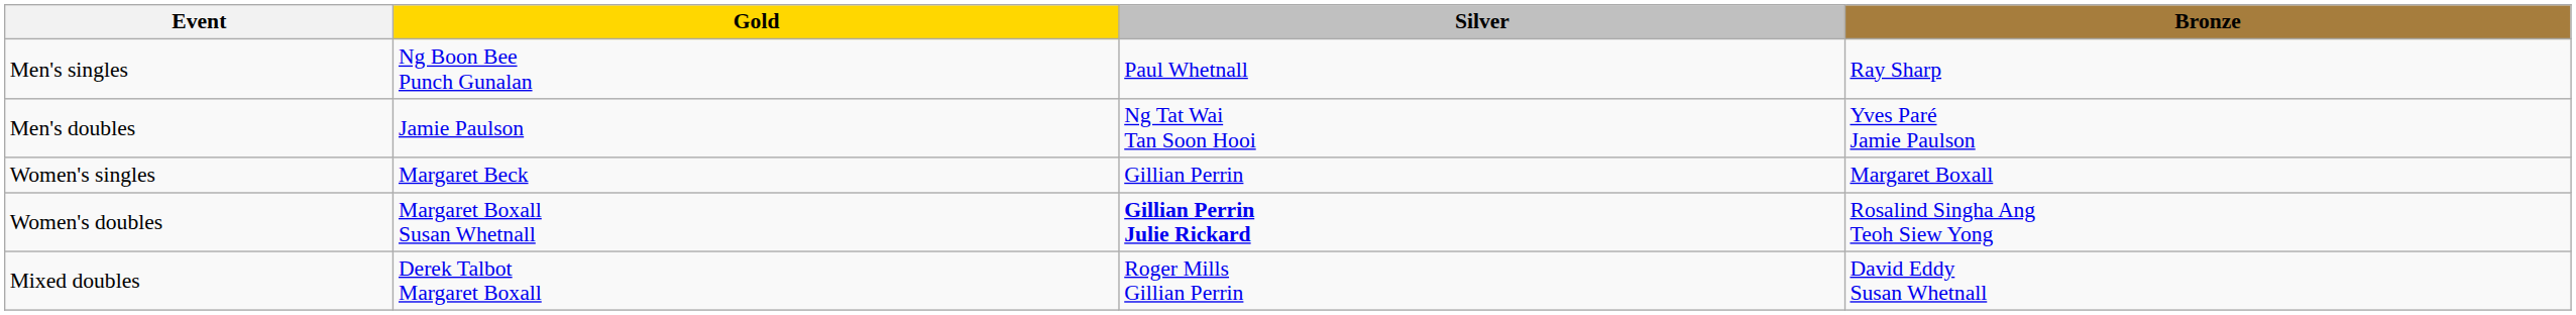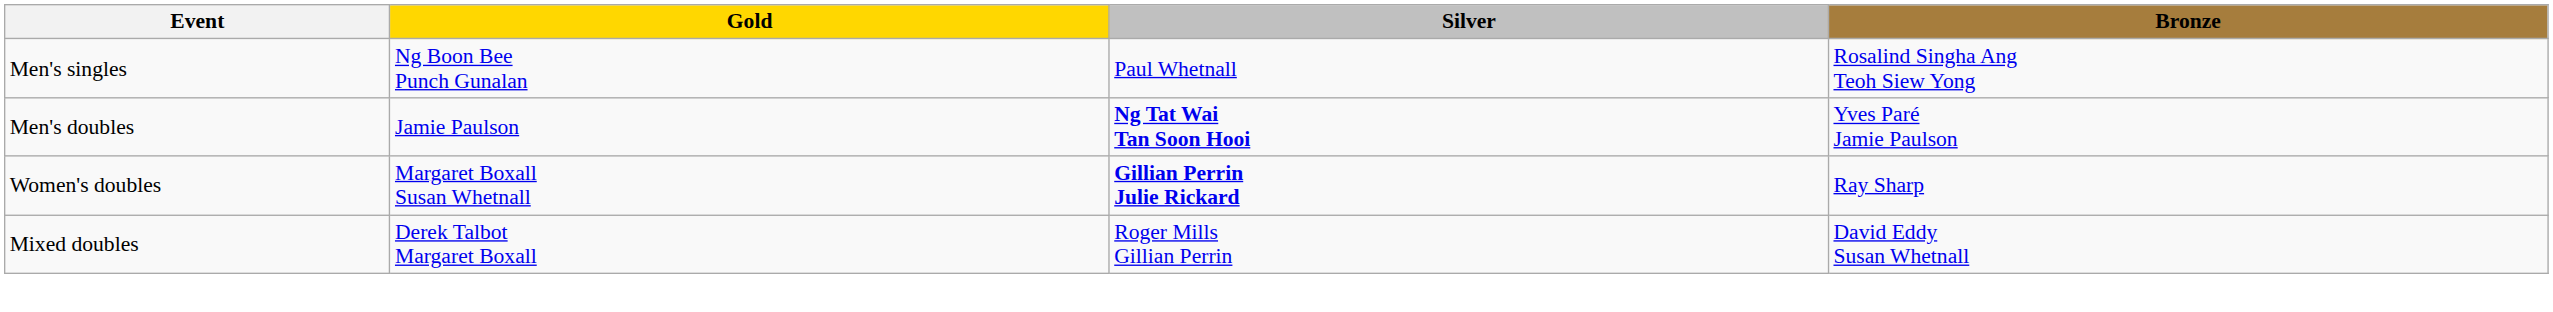Men's singles | Bronze: Ray Sharp -> Rosalind Singha Ang Teoh Siew Yong
Men's doubles | Silver: normal -> bold
- row: Women's singles | Margaret Beck | Gillian Perrin | Margaret Boxall
Women's doubles | Bronze: Rosalind Singha Ang Teoh Siew Yong -> Ray Sharp
